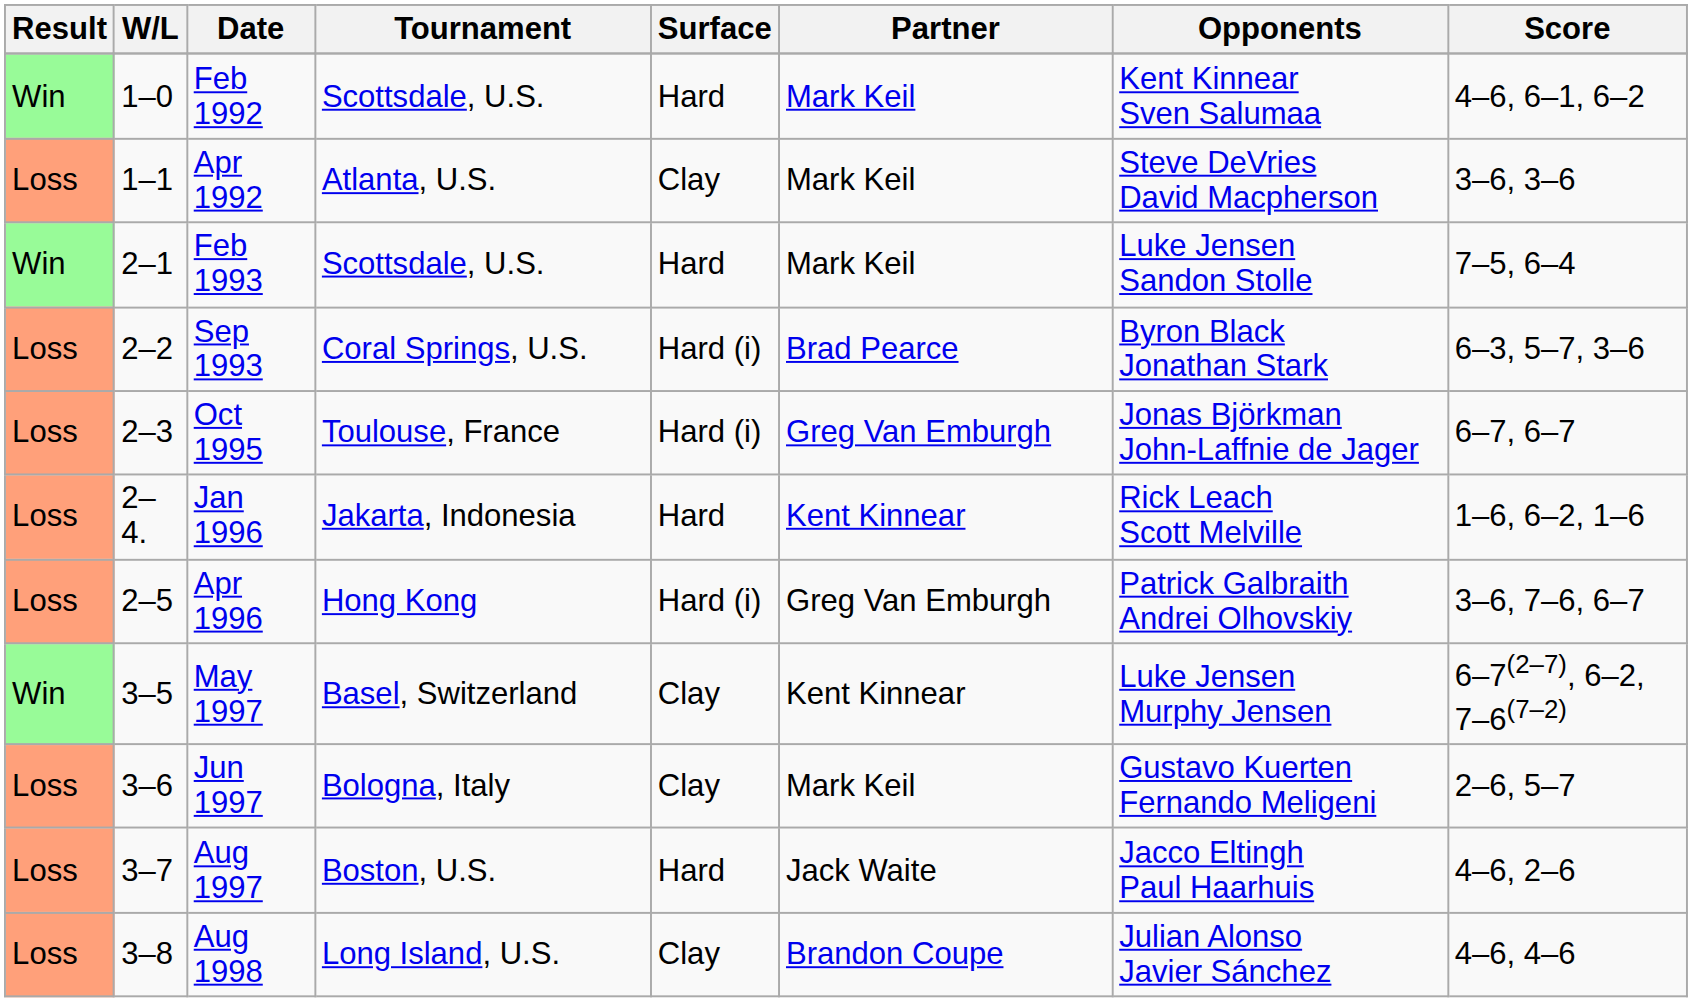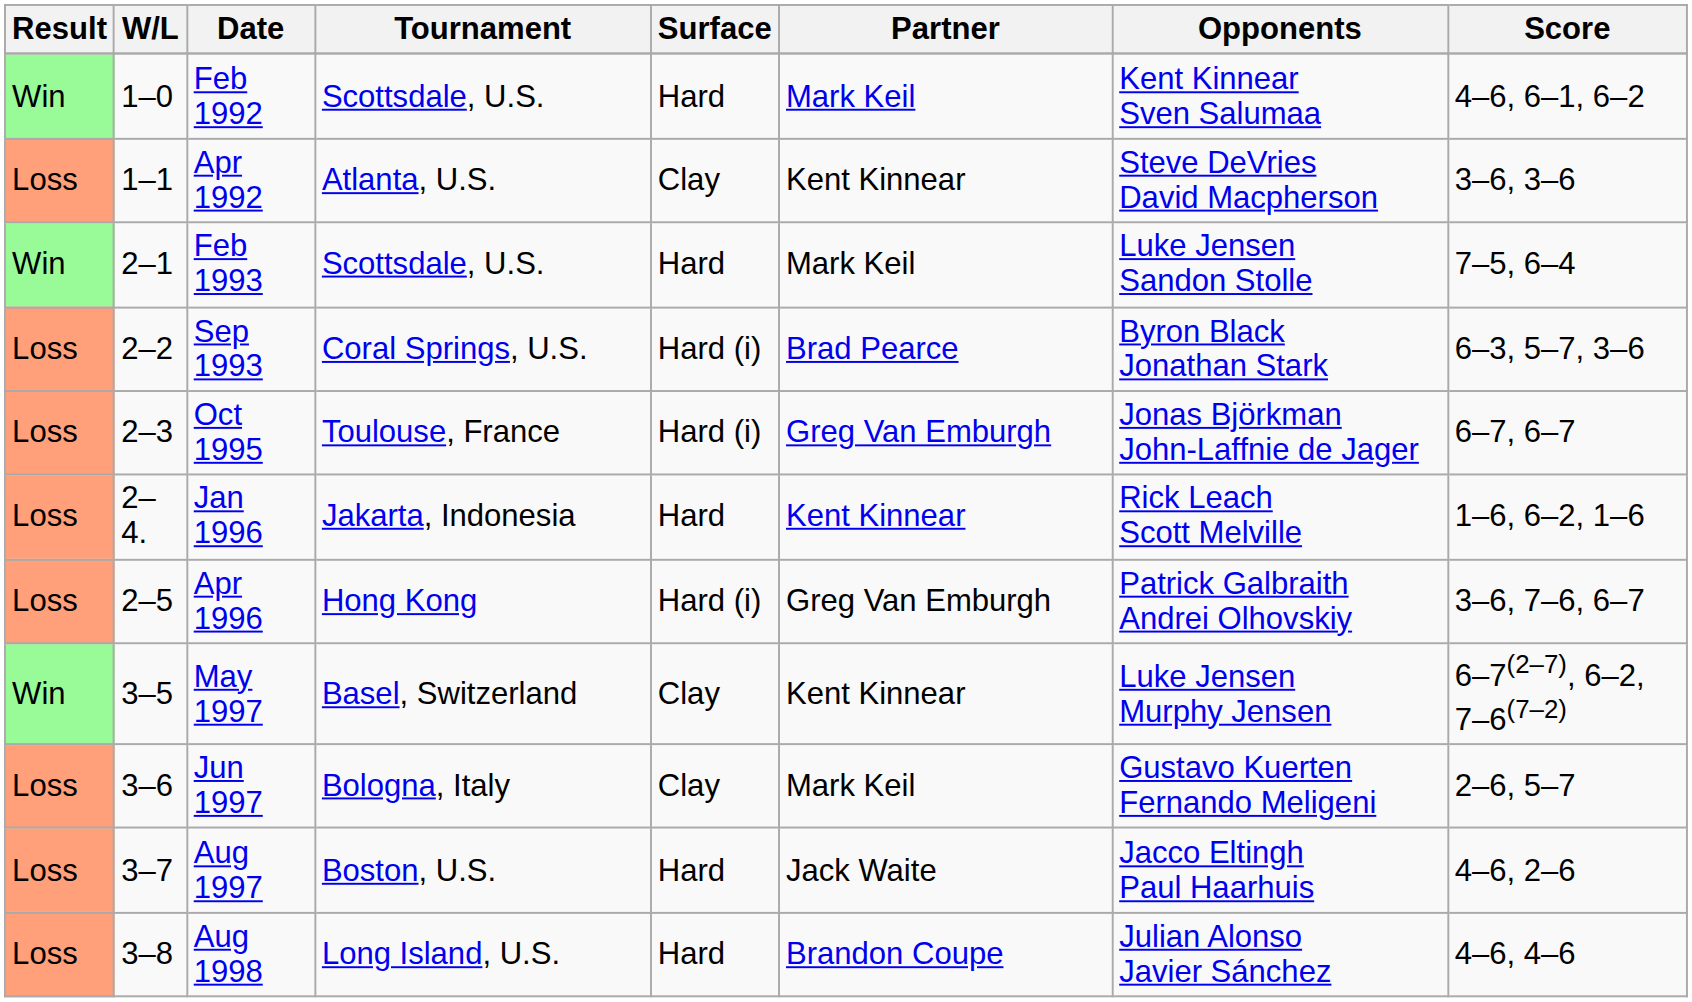Apr 1992 | Partner: Mark Keil -> Kent Kinnear
Aug 1998 | Surface: Clay -> Hard
